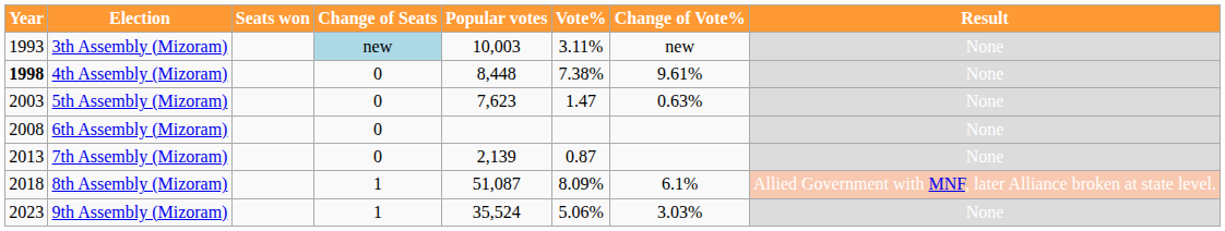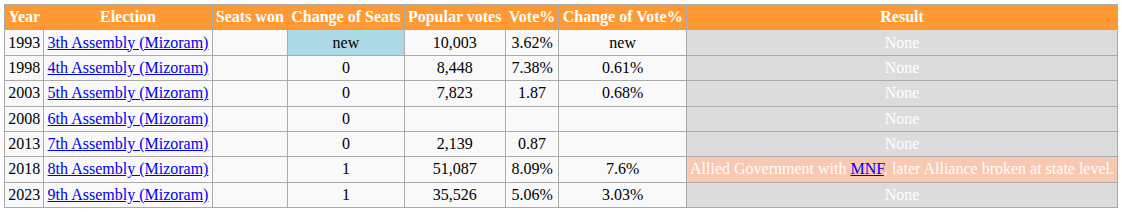3th Assembly (Mizoram) | Vote%: 3.11% -> 3.62%
4th Assembly (Mizoram) | Year: bold -> normal
4th Assembly (Mizoram) | Change of Vote%: 9.61% -> 0.61%
5th Assembly (Mizoram) | Popular votes: 7,623 -> 7,823
5th Assembly (Mizoram) | Vote%: 1.47 -> 1.87
5th Assembly (Mizoram) | Change of Vote%: 0.63% -> 0.68%
8th Assembly (Mizoram) | Change of Vote%: 6.1% -> 7.6%
9th Assembly (Mizoram) | Popular votes: 35,524 -> 35,526
